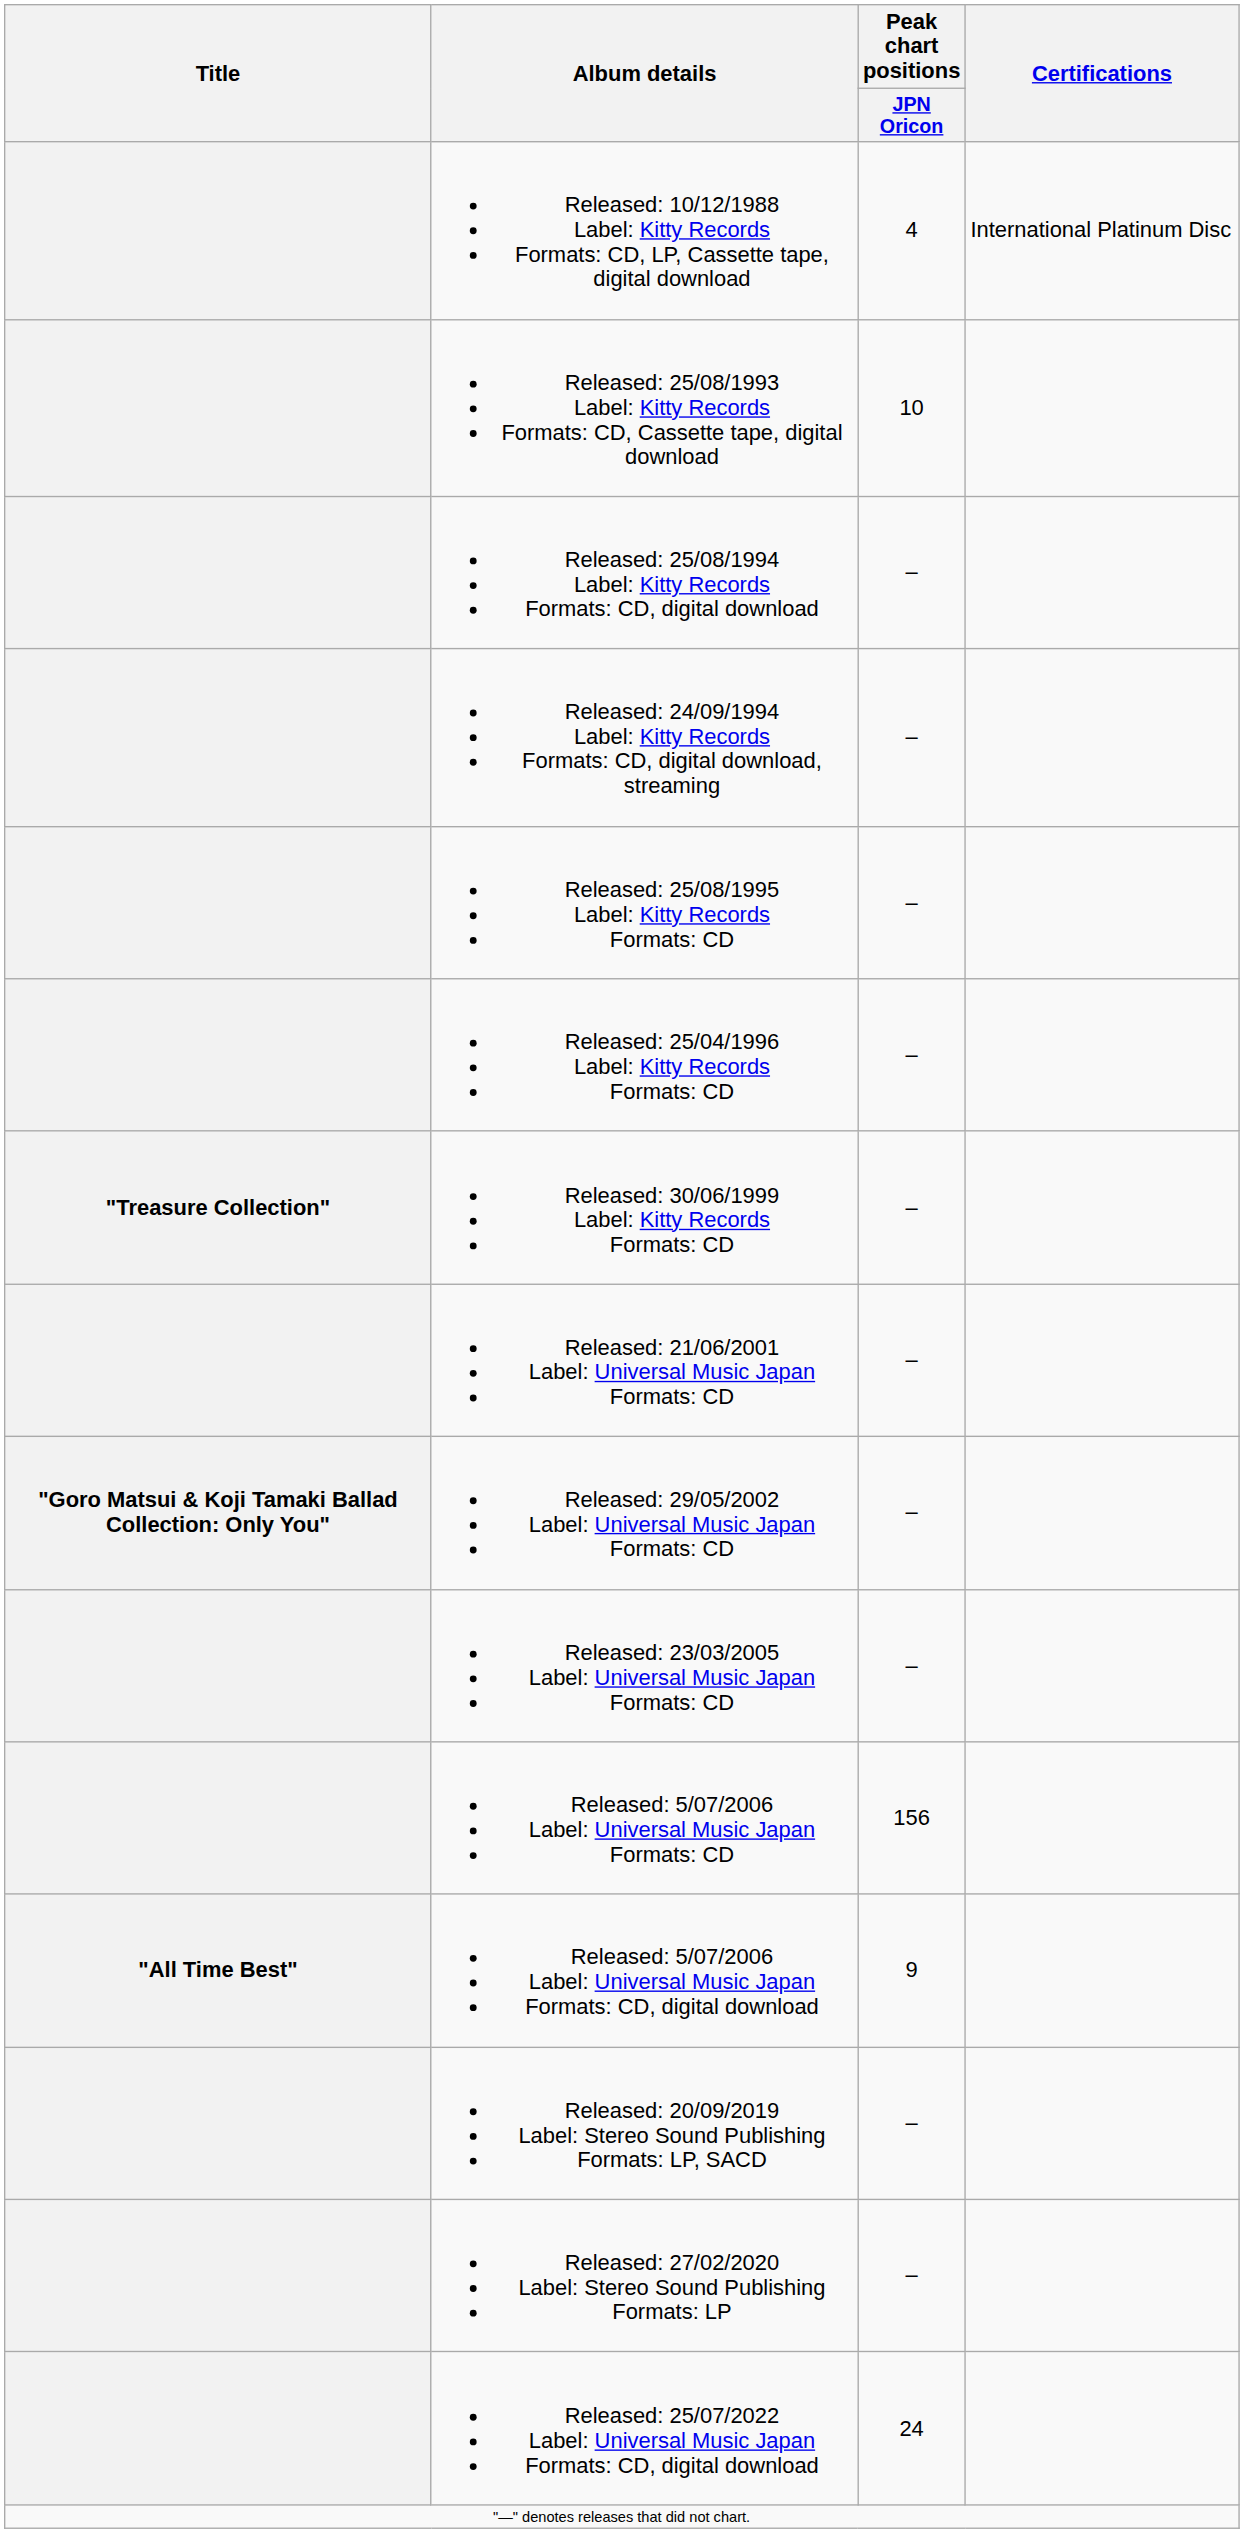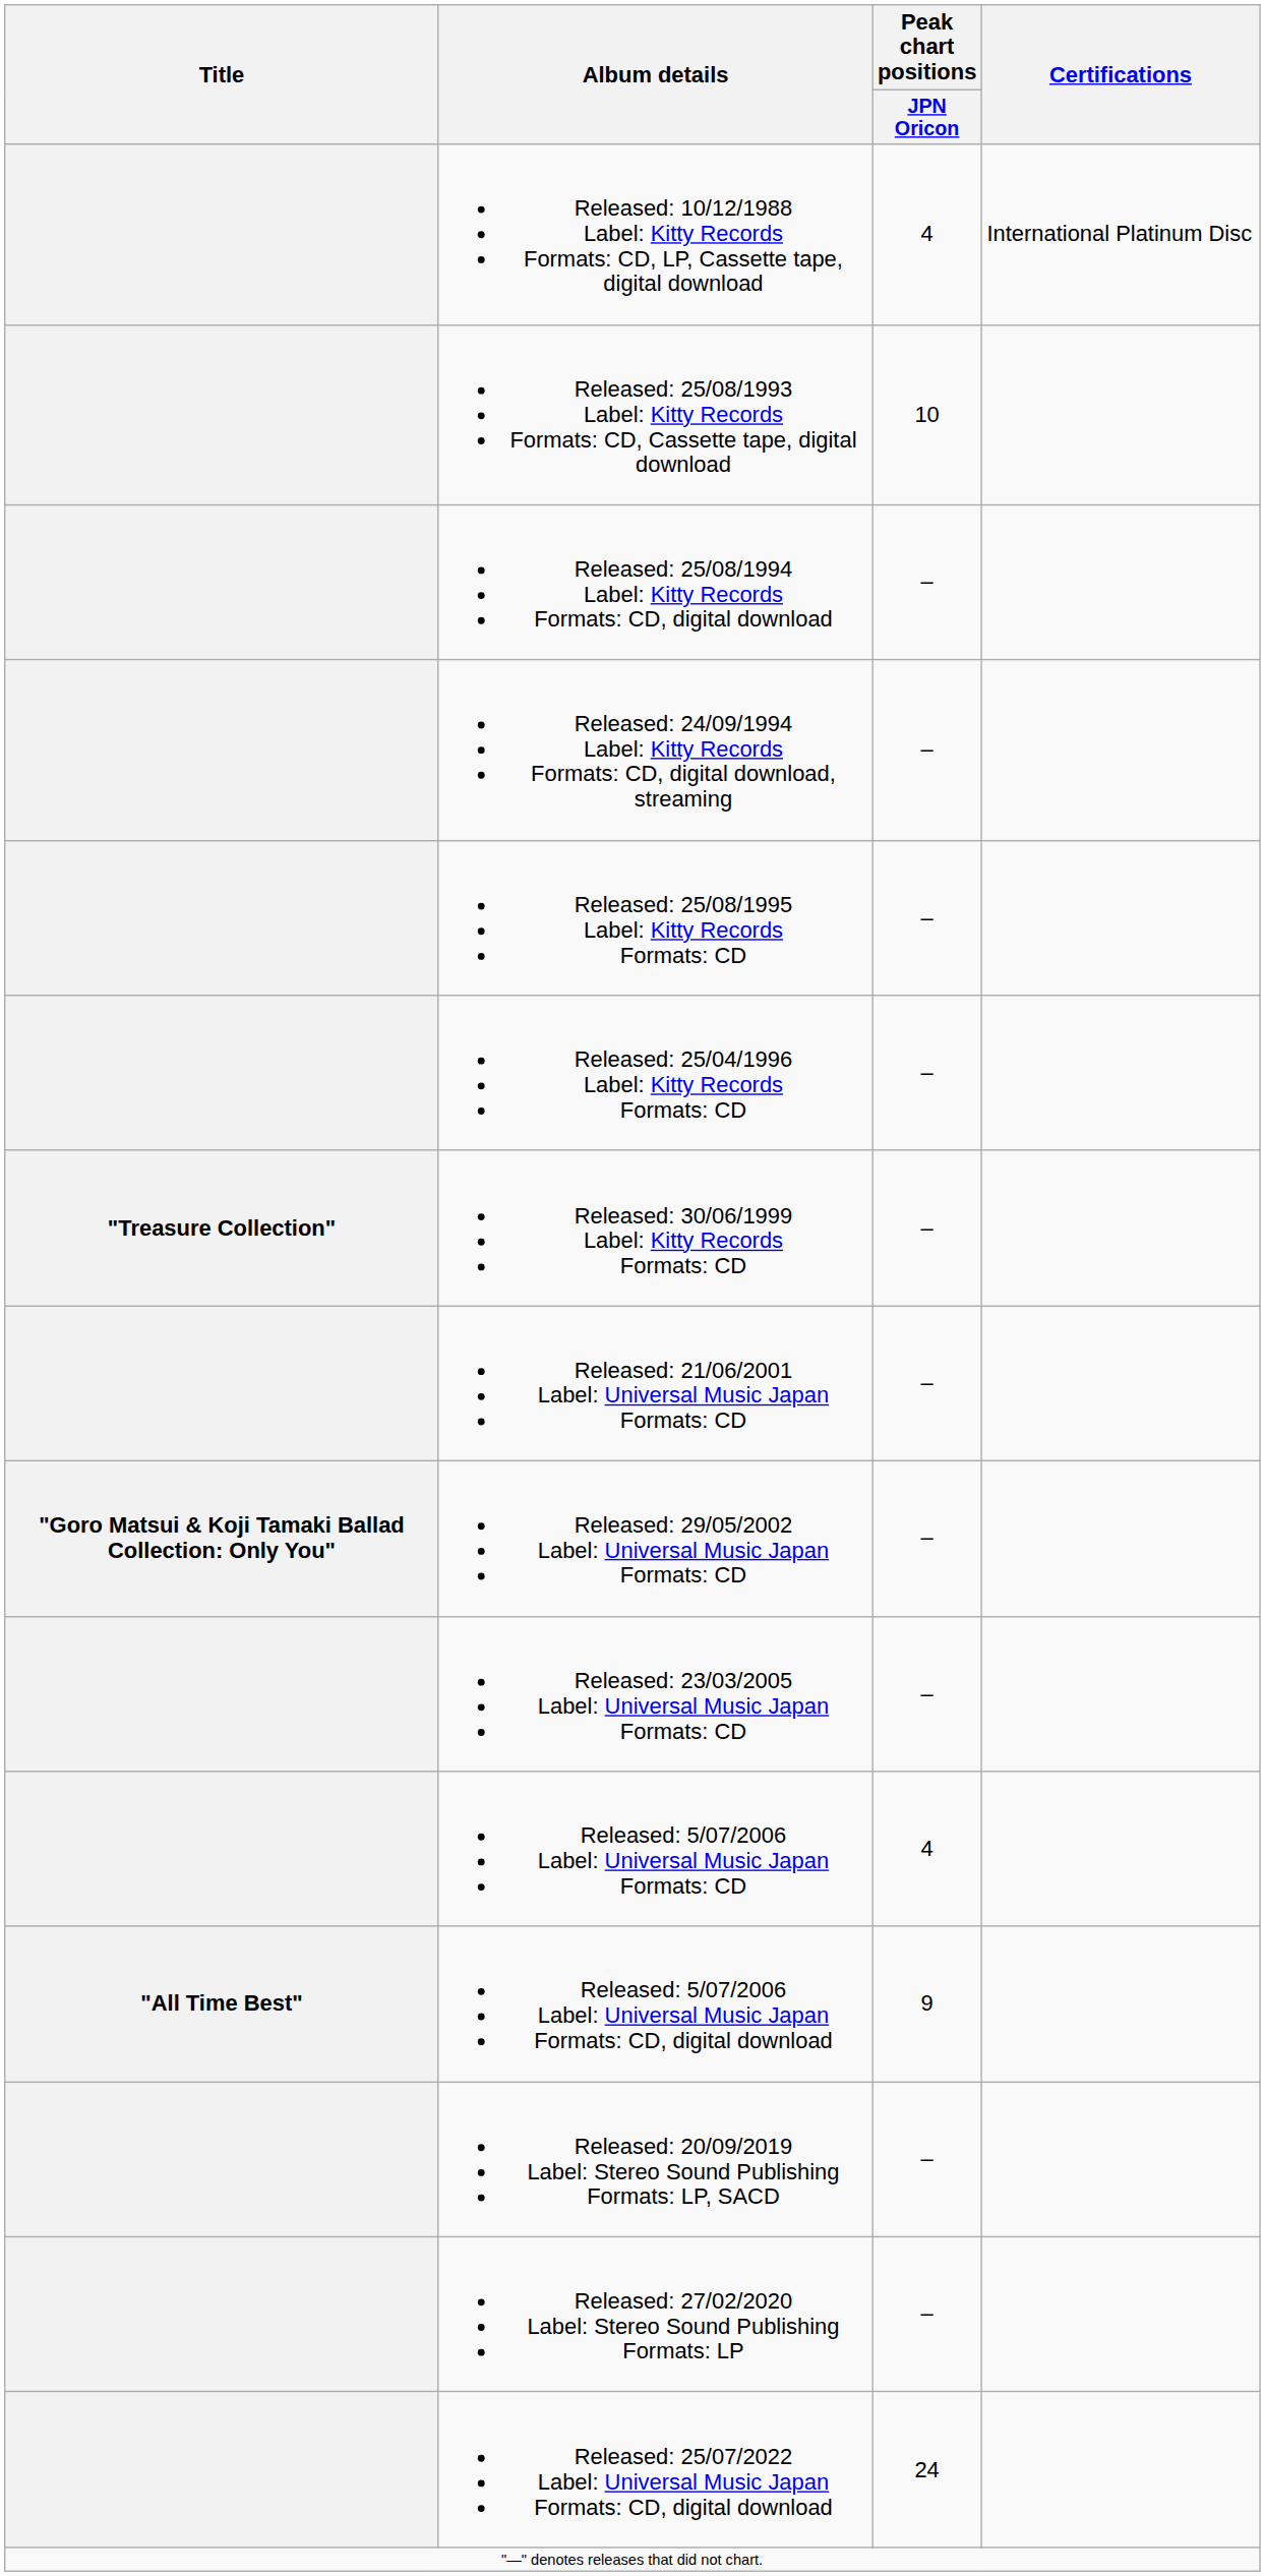Released: 5/07/2006 Label: Universal Music Japan Formats: CD | Peak chart positions / JPN Oricon: 156 -> 4
